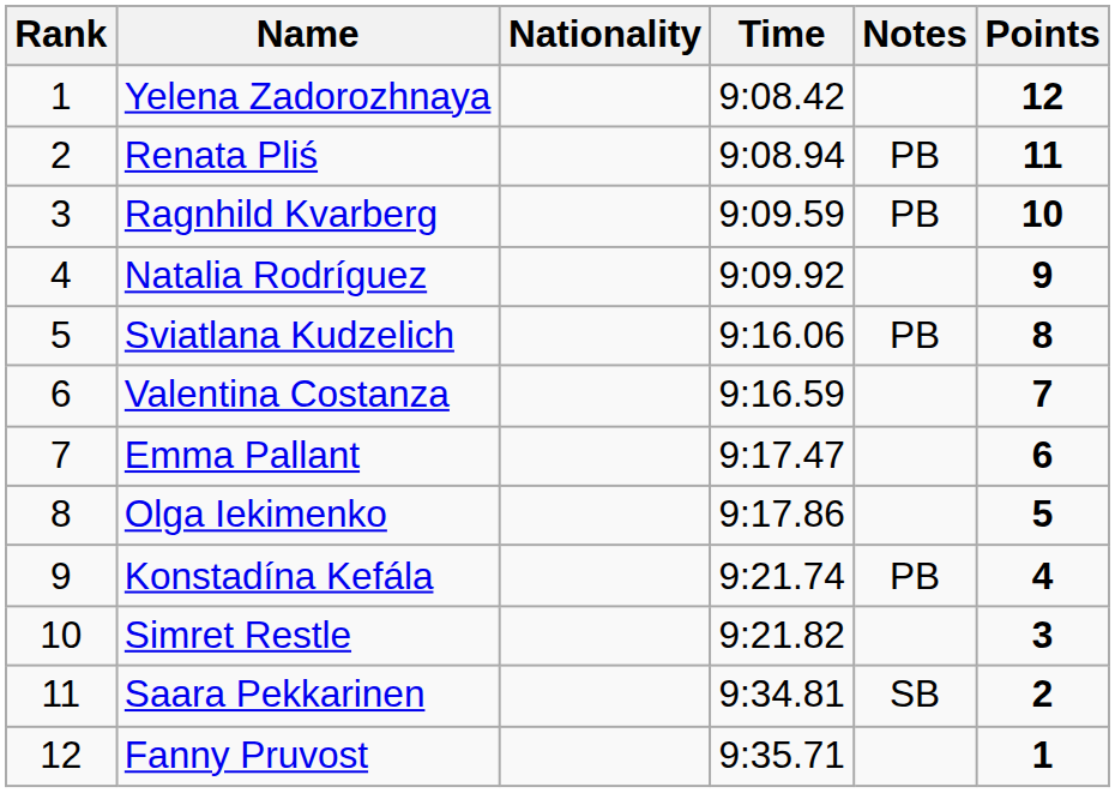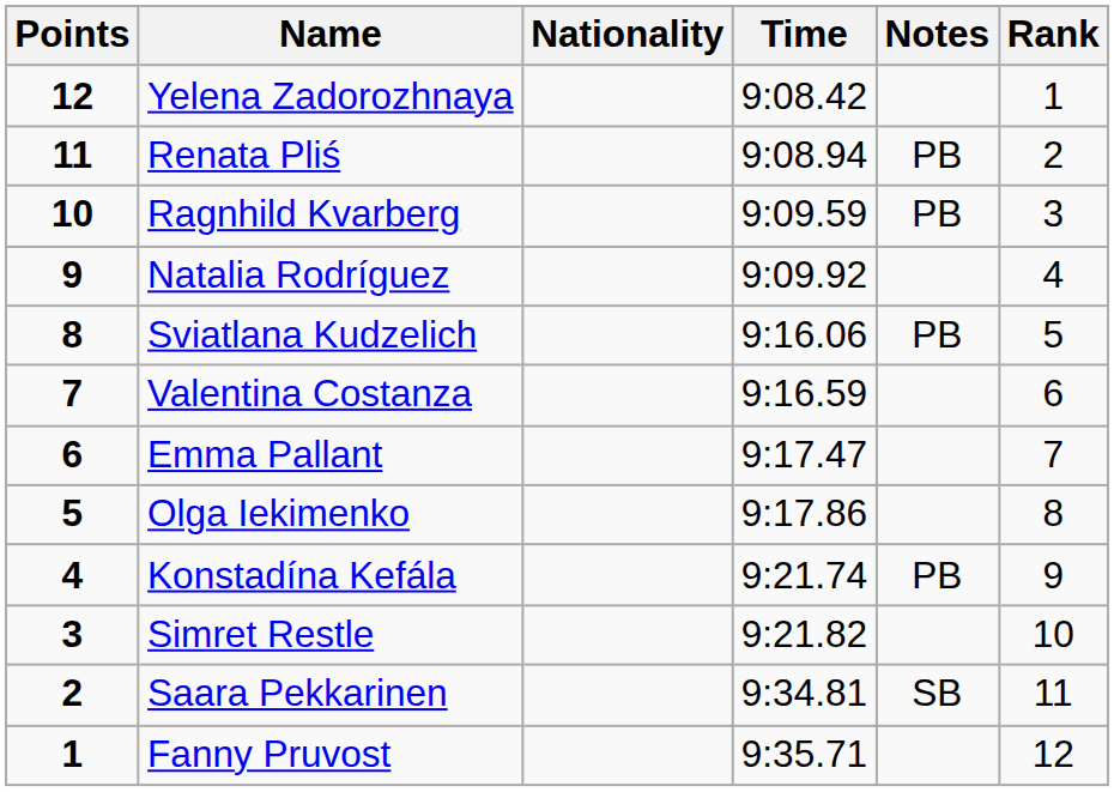columns swapped: Rank <-> Points
